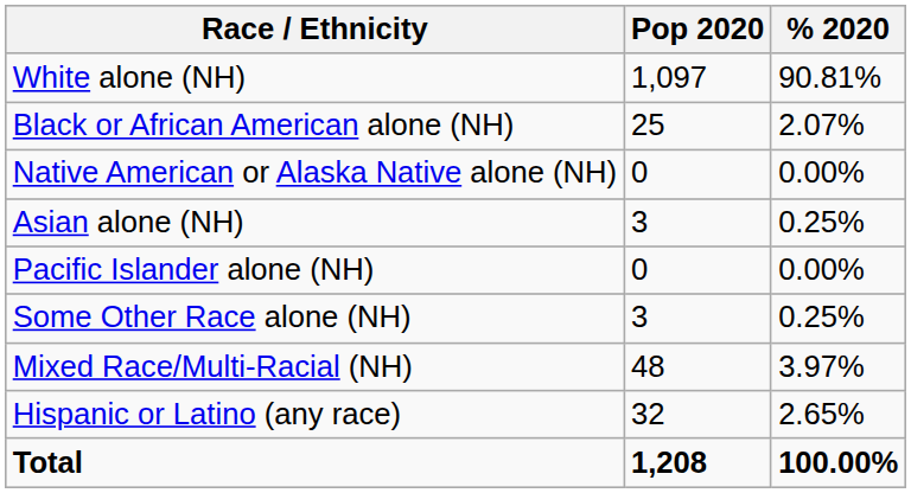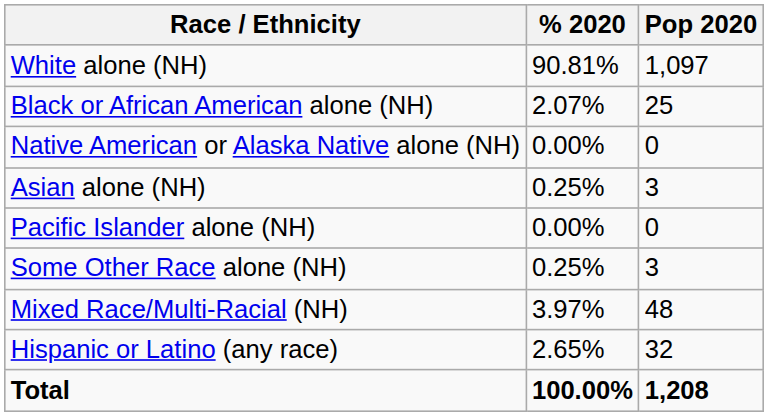columns swapped: Pop 2020 <-> % 2020
